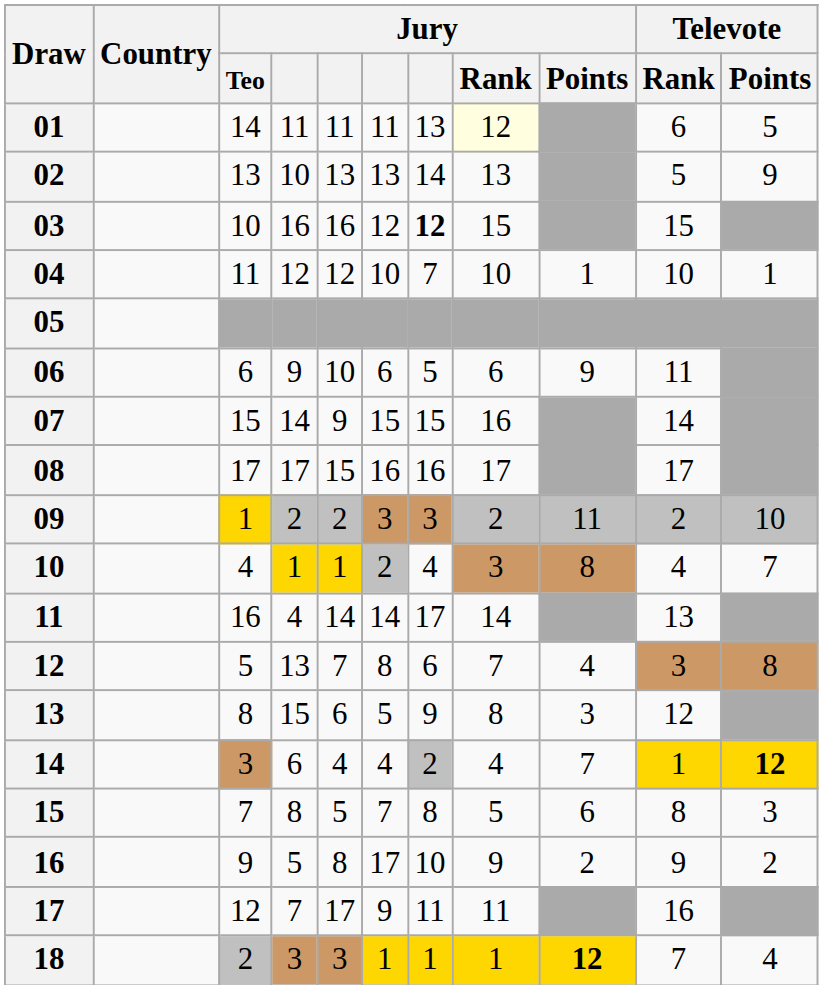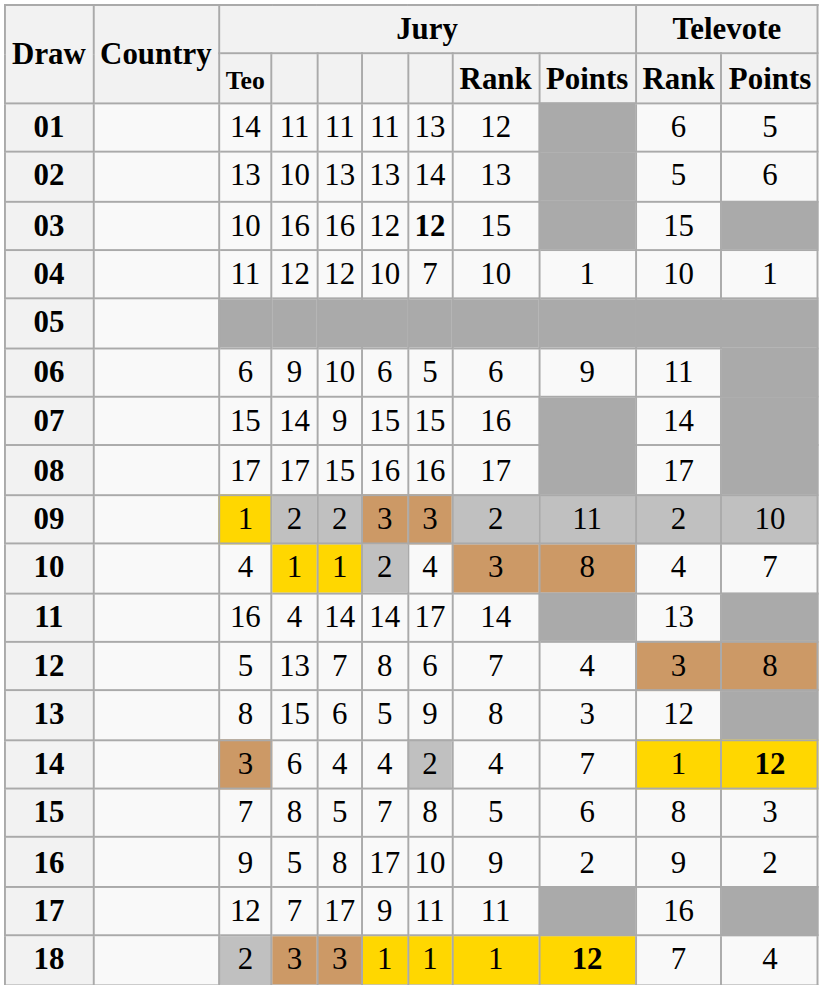01 | Jury / Rank: lightyellow background -> no background
02 | Televote / Points: 9 -> 6
